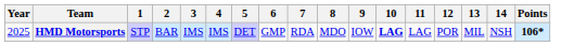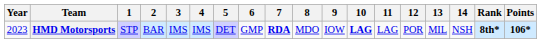+ column: Rank | 8th*
HMD Motorsports | Year: 2025 -> 2023
HMD Motorsports | 7: normal -> bold
